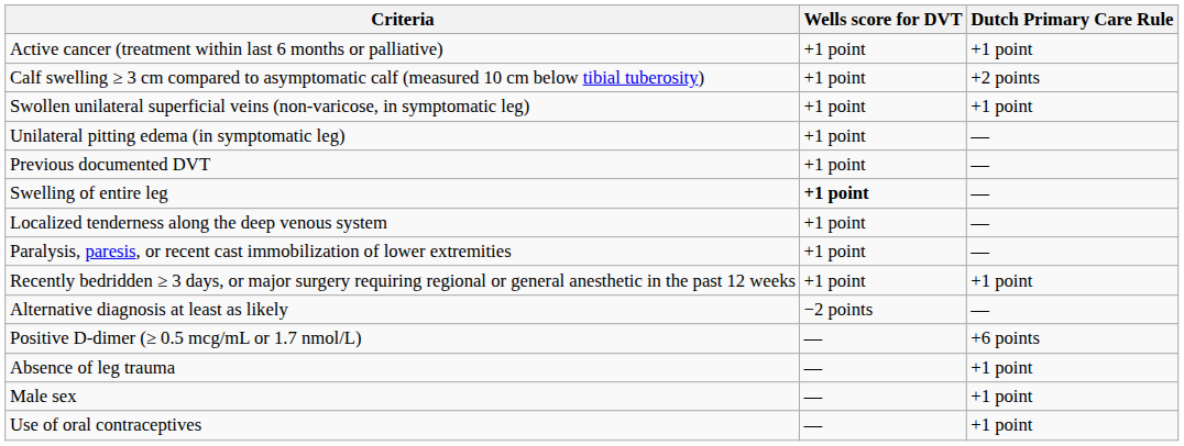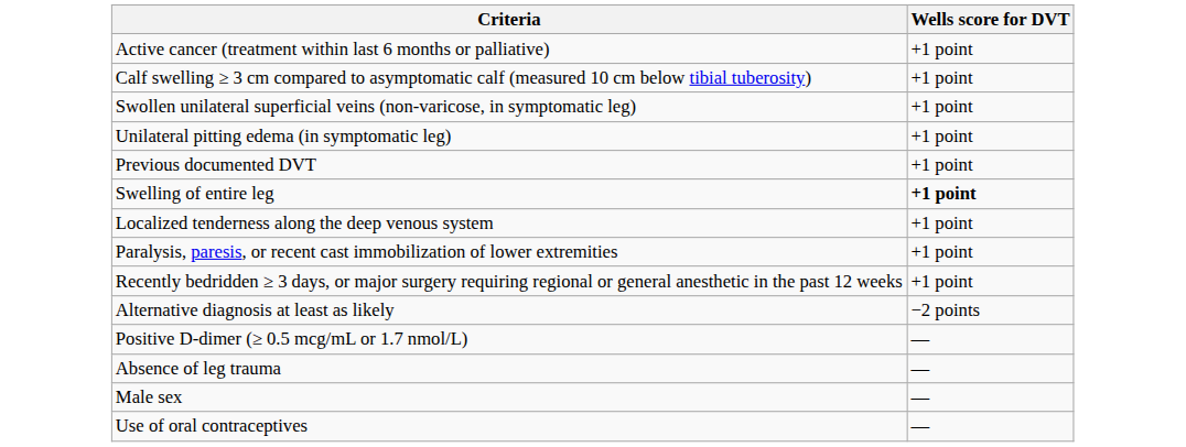- column: Dutch Primary Care Rule | +1 point | +2 points | +1 point | — | — | — | — | — | +1 point | — | +6 points | +1 point | +1 point | +1 point
